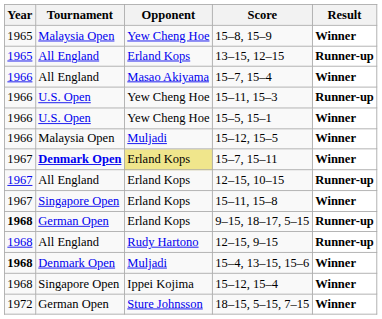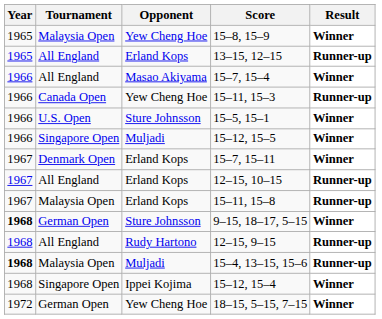15–11, 15–3 | Tournament: U.S. Open -> Canada Open
15–5, 15–1 | Opponent: Yew Cheng Hoe -> Sture Johnsson
15–12, 15–5 | Tournament: Malaysia Open -> Singapore Open
15–7, 15–11 | Tournament: bold -> normal
15–7, 15–11 | Opponent: khaki background -> no background
15–11, 15–8 | Tournament: Singapore Open -> Malaysia Open
15–11, 15–8 | Result: Winner -> Runner-up
9–15, 18–17, 5–15 | Opponent: Erland Kops -> Sture Johnsson
9–15, 18–17, 5–15 | Result: Runner-up -> Winner
15–4, 13–15, 15–6 | Tournament: Denmark Open -> Malaysia Open
15–4, 13–15, 15–6 | Result: Winner -> Runner-up
18–15, 5–15, 7–15 | Opponent: Sture Johnsson -> Yew Cheng Hoe
